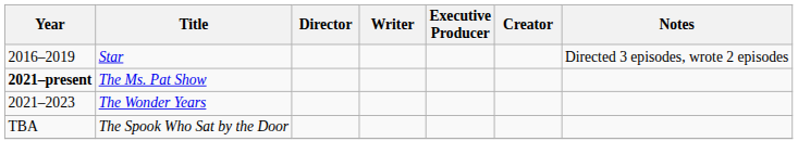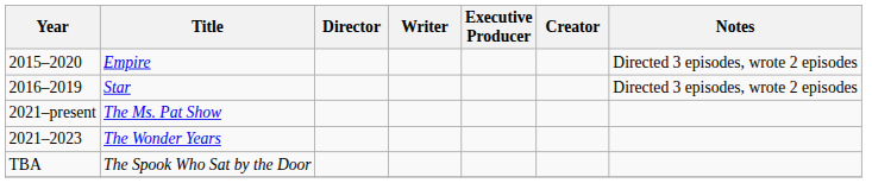+ row: 2015–2020 | Empire | Directed 3 episodes, wrote 2 episodes
The Ms. Pat Show | Year: bold -> normal
